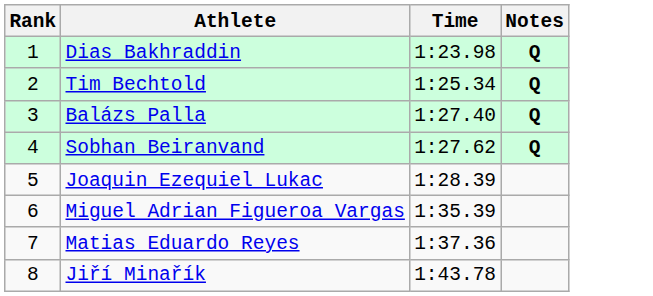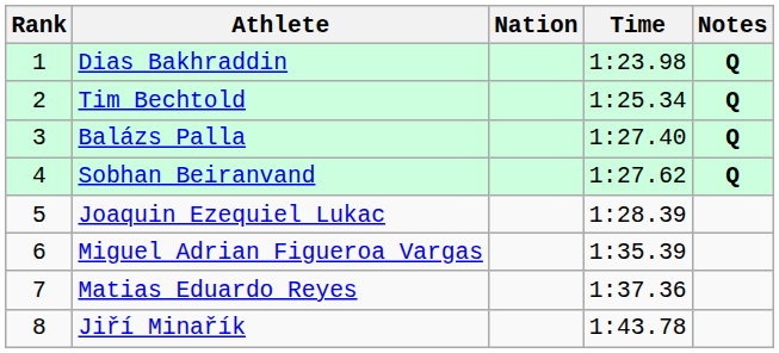+ column: Nation
